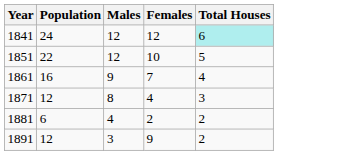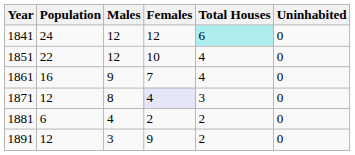+ column: Uninhabited | 0 | 0 | 0 | 0 | 0 | 0
1851 | Total Houses: 5 -> 4
1871 | Females: no background -> lavender background
